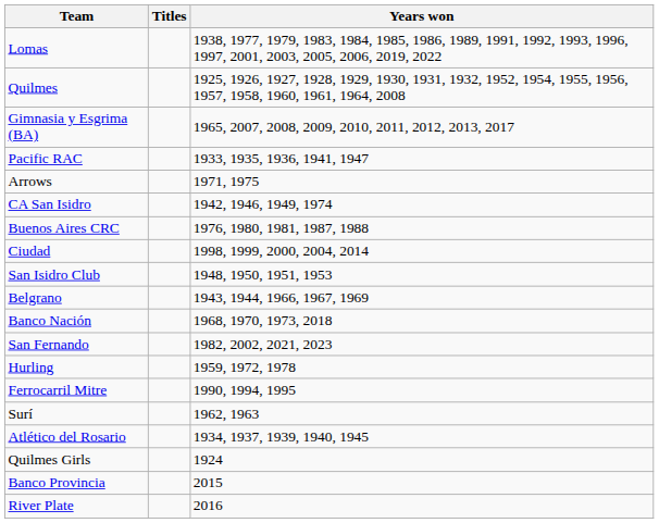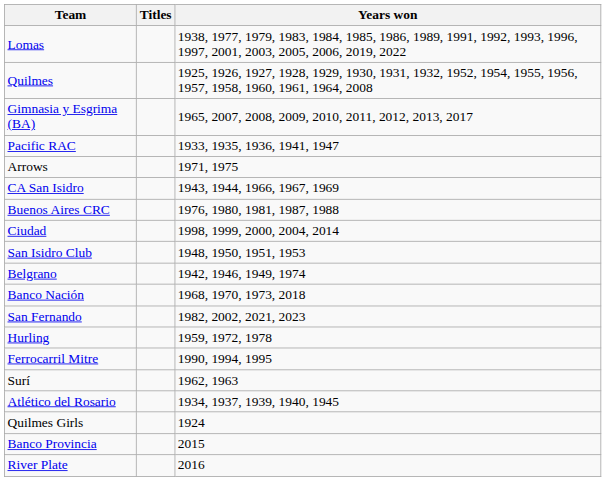CA San Isidro | Years won: 1942, 1946, 1949, 1974 -> 1943, 1944, 1966, 1967, 1969
Belgrano | Years won: 1943, 1944, 1966, 1967, 1969 -> 1942, 1946, 1949, 1974
